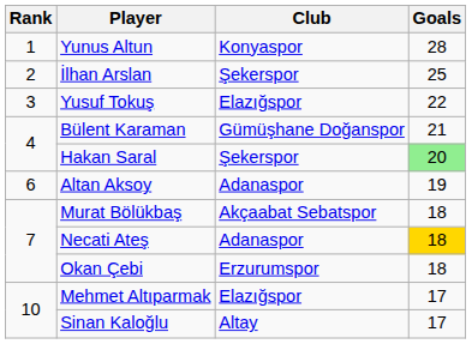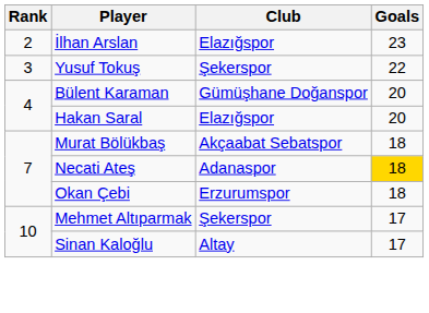- row: 1 | Yunus Altun | Konyaspor | 28
İlhan Arslan | Club: Şekerspor -> Elazığspor
İlhan Arslan | Goals: 25 -> 23
Yusuf Tokuş | Club: Elazığspor -> Şekerspor
Bülent Karaman | Goals: 21 -> 20
Hakan Saral | Club: Şekerspor -> Elazığspor
Hakan Saral | Goals: lightgreen background -> no background
- row: 6 | Altan Aksoy | Adanaspor | 19
Mehmet Altıparmak | Club: Elazığspor -> Şekerspor
